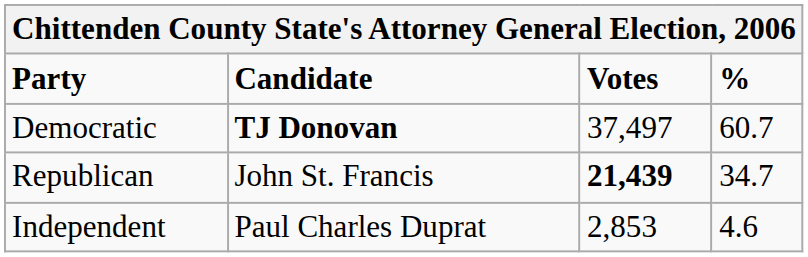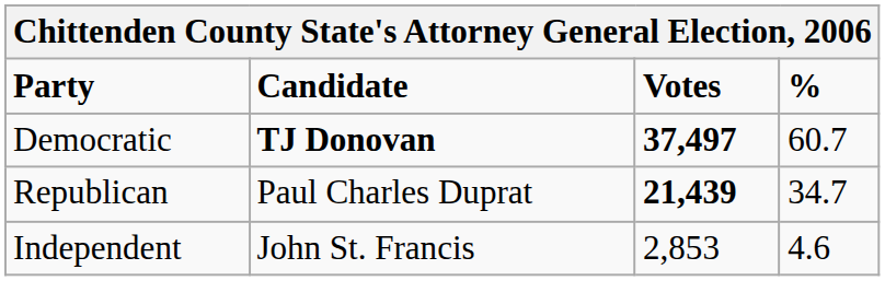Democratic | Votes: normal -> bold
Republican | Candidate: John St. Francis -> Paul Charles Duprat
Independent | Candidate: Paul Charles Duprat -> John St. Francis
